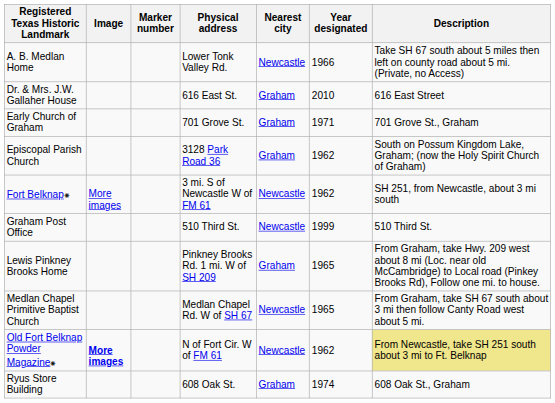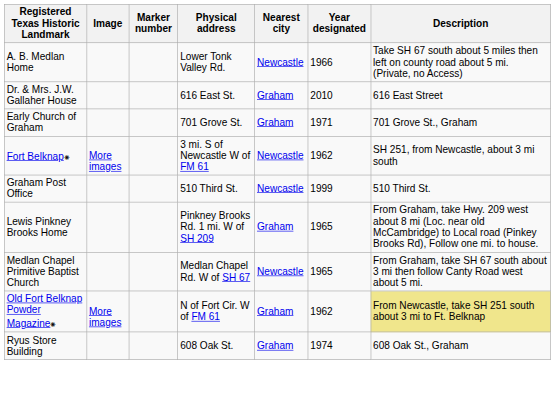- row: Episcopal Parish Church | 3128 Park Road 36 | Graham | 1962 | South on Possum Kingdom Lake, Graham; (now the Holy Spirit Church of Graham)
Old Fort Belknap Powder Magazine⁕ | Image: bold -> normal
Old Fort Belknap Powder Magazine⁕ | Nearest city: Newcastle -> Graham
